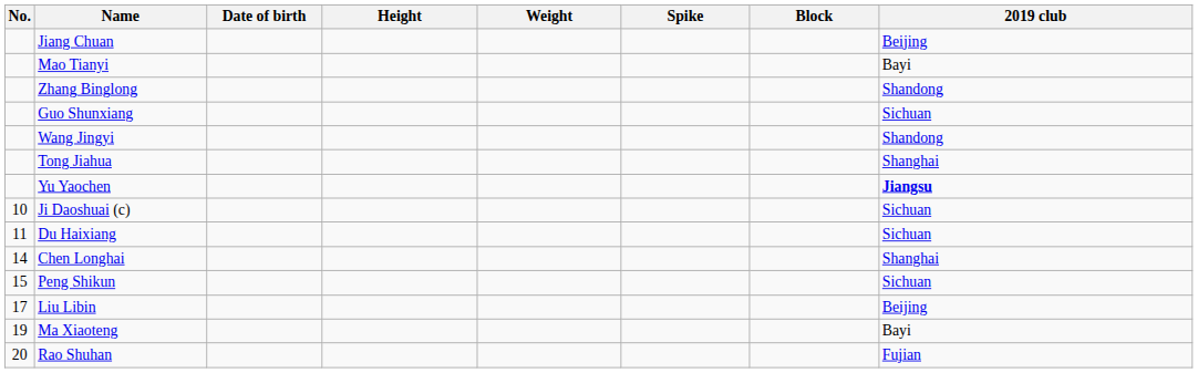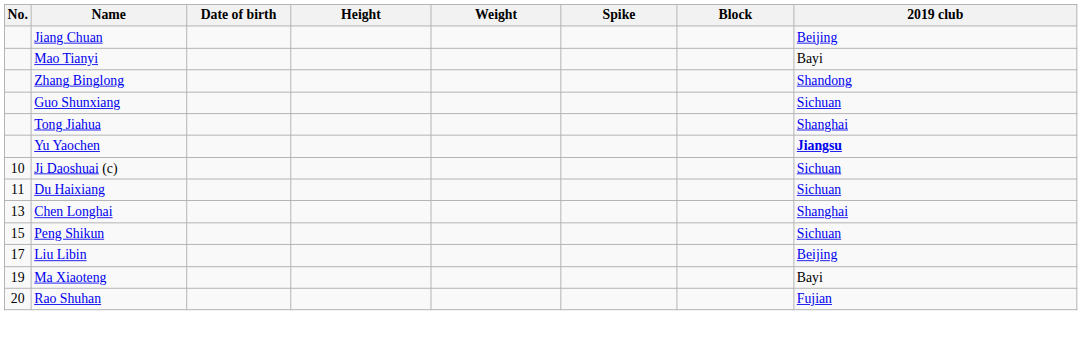- row: Wang Jingyi | Shandong
Chen Longhai | No.: 14 -> 13
